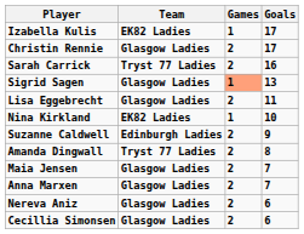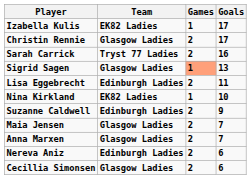Lisa Eggebrecht | Team: Glasgow Ladies -> Edinburgh Ladies
- row: Amanda Dingwall | Tryst 77 Ladies | 2 | 8
Nereva Aniz | Team: Glasgow Ladies -> Edinburgh Ladies
